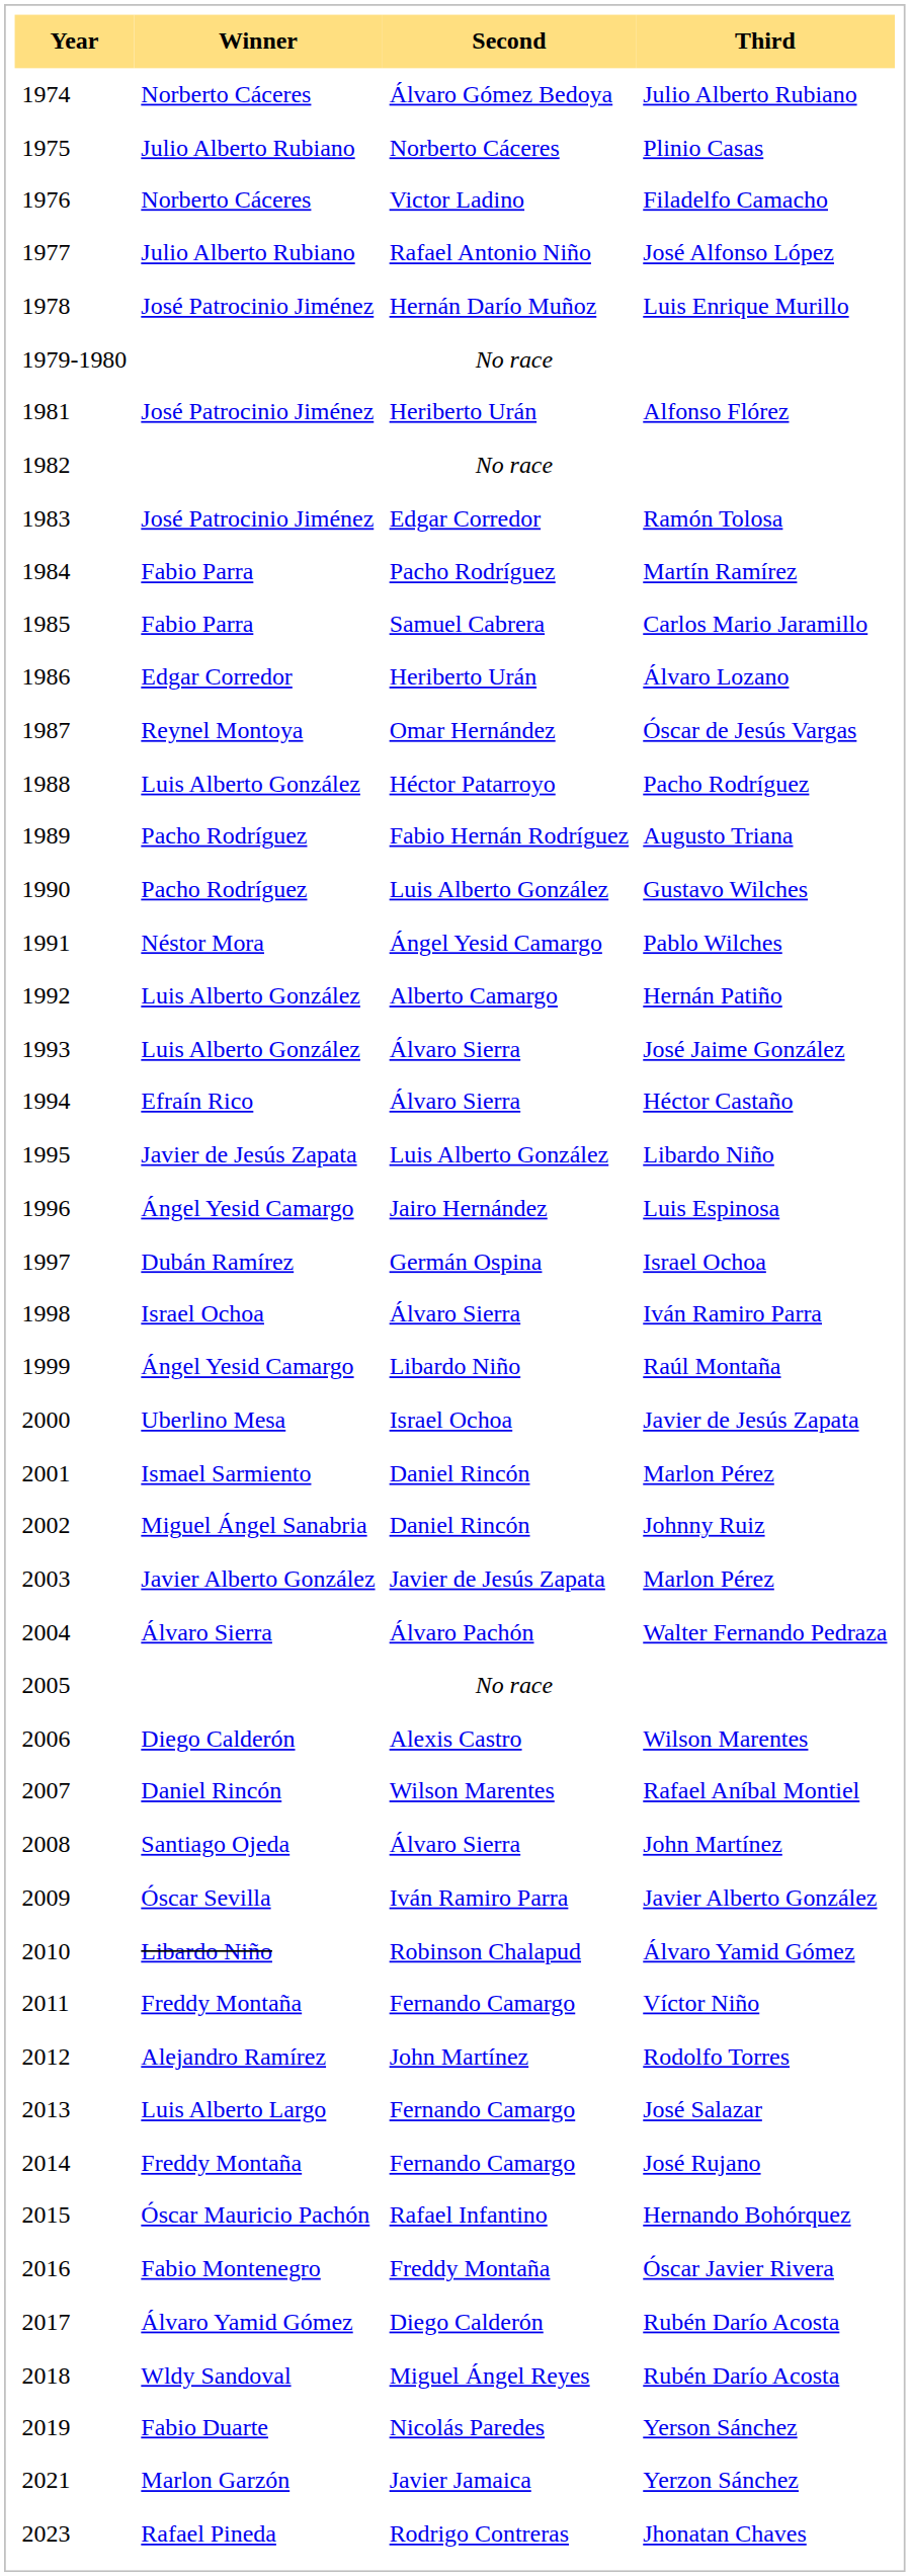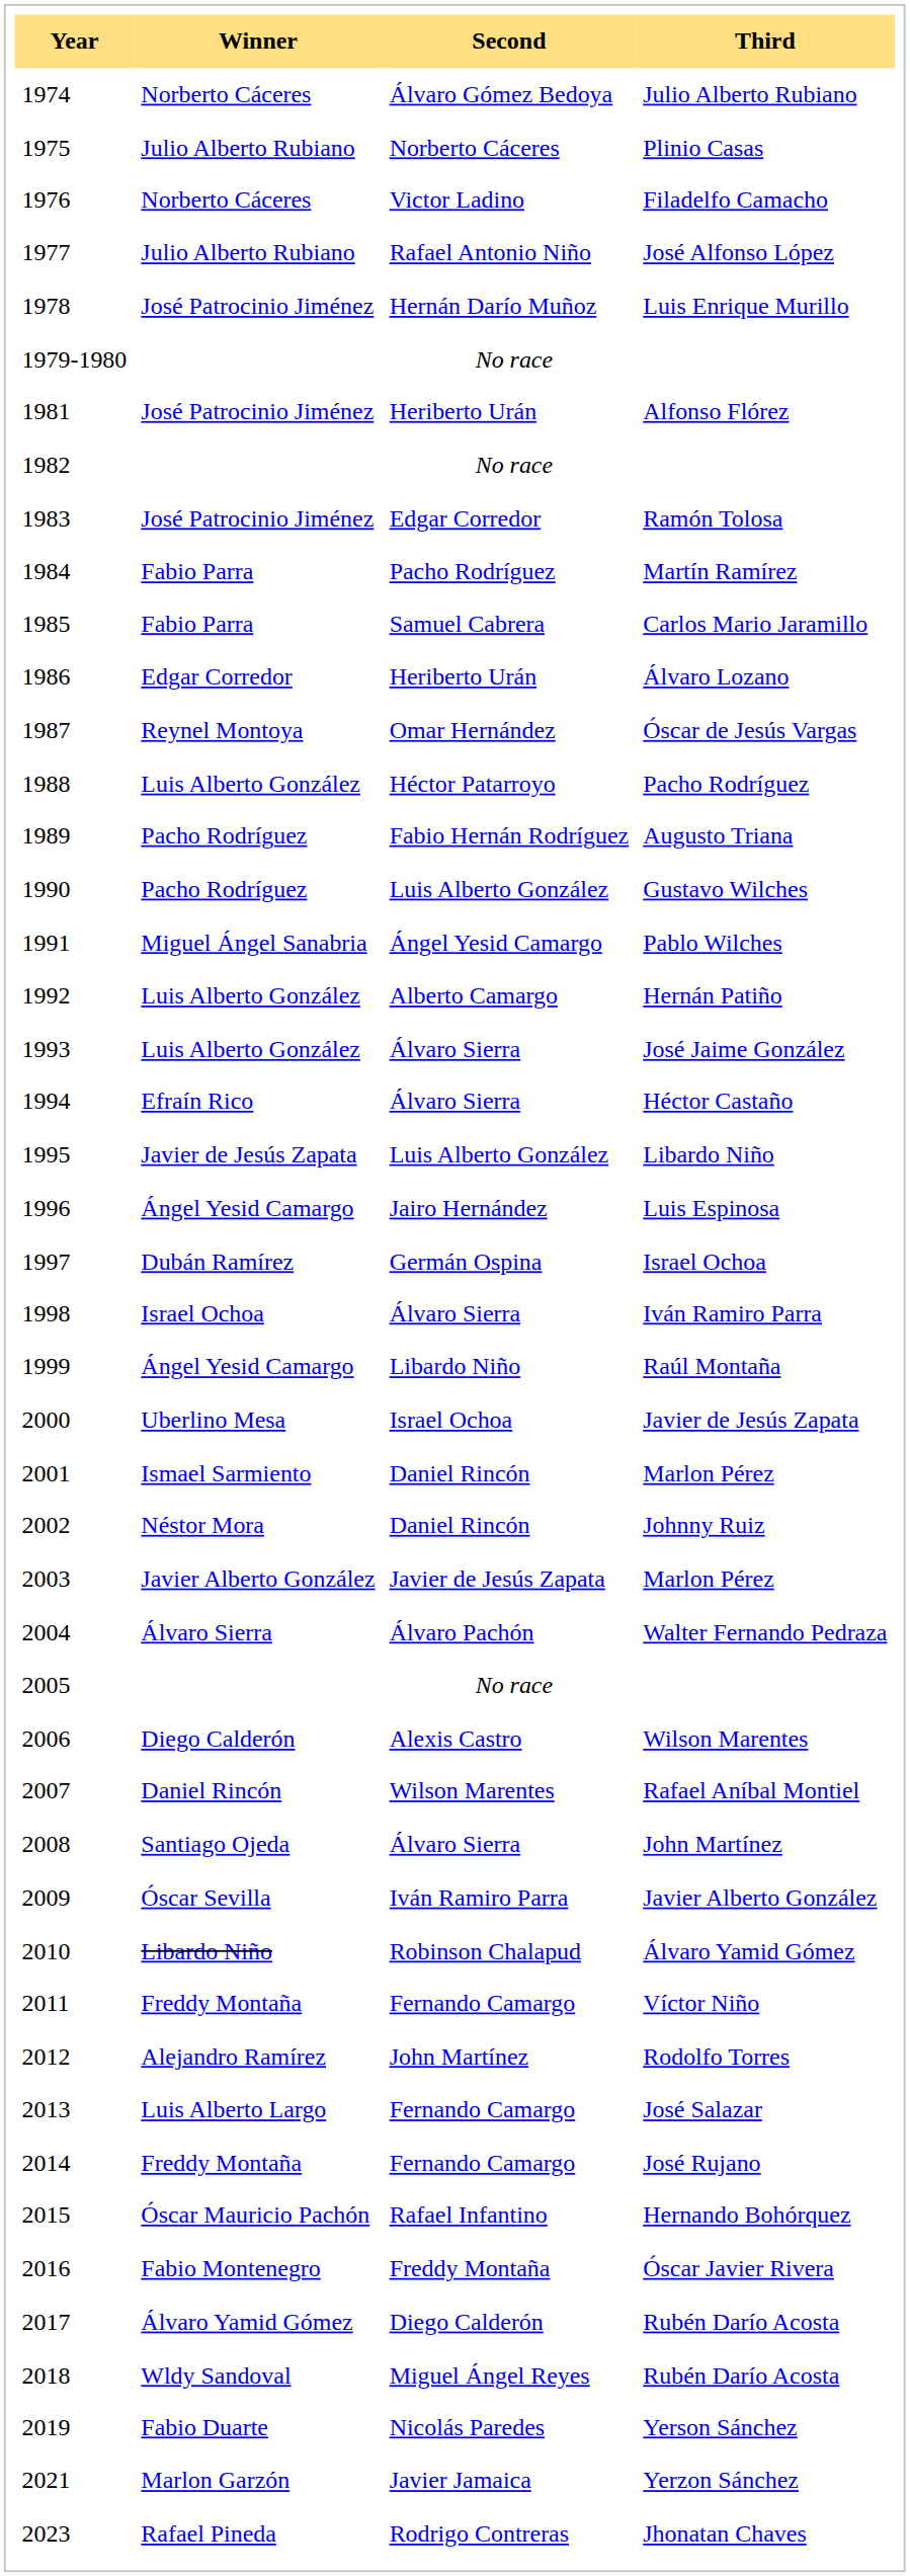Pablo Wilches | Winner: Néstor Mora -> Miguel Ángel Sanabria
Johnny Ruiz | Winner: Miguel Ángel Sanabria -> Néstor Mora
